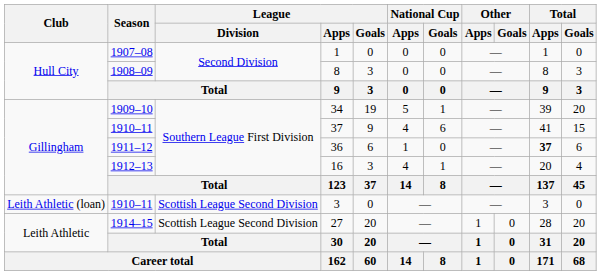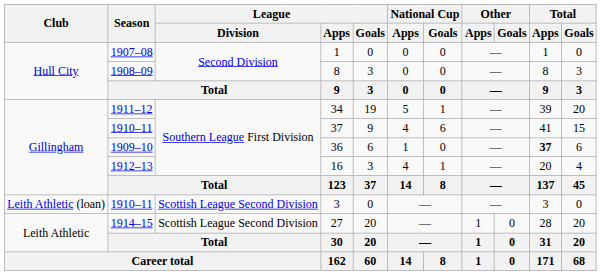34 | Season: 1909–10 -> 1911–12
36 | Season: 1911–12 -> 1909–10
